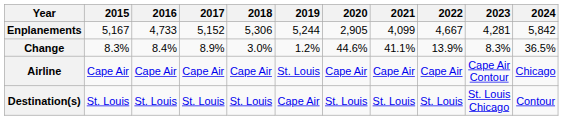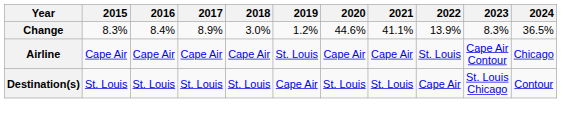- row: Enplanements | 5,167 | 4,733 | 5,152 | 5,306 | 5,244 | 2,905 | 4,099 | 4,667 | 4,281 | 5,842
Airline | 2022: Cape Air -> St. Louis
Destination(s) | 2022: St. Louis -> Cape Air
